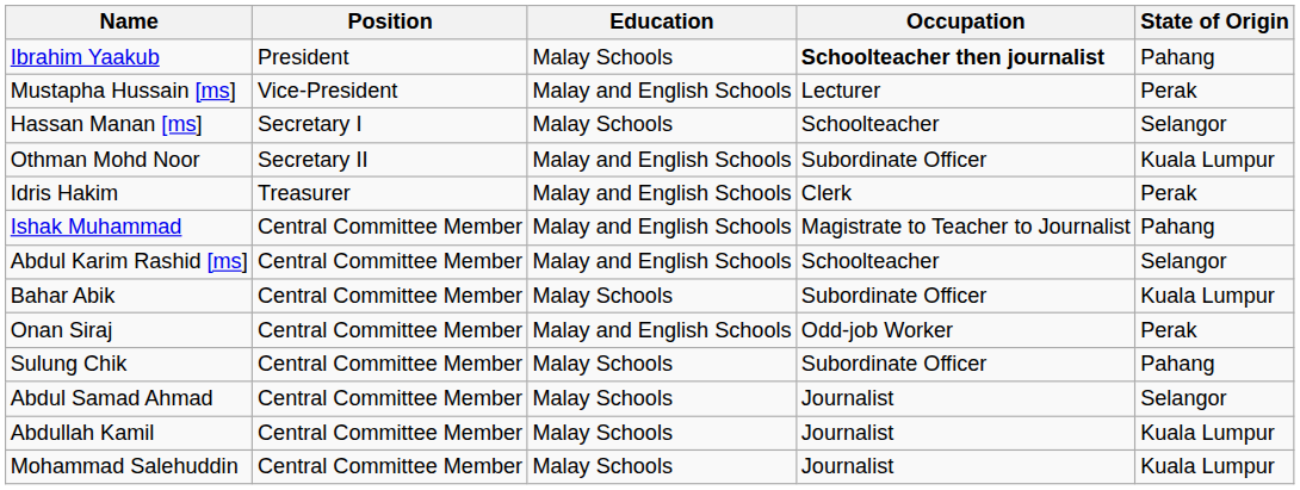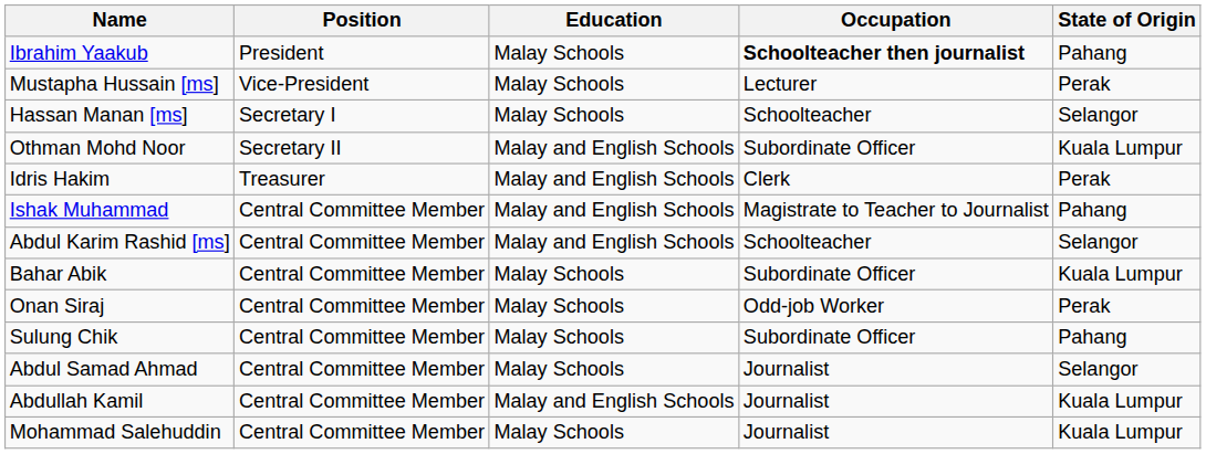Mustapha Hussain [ms] | Education: Malay and English Schools -> Malay Schools
Onan Siraj | Education: Malay and English Schools -> Malay Schools
Abdullah Kamil | Education: Malay Schools -> Malay and English Schools
